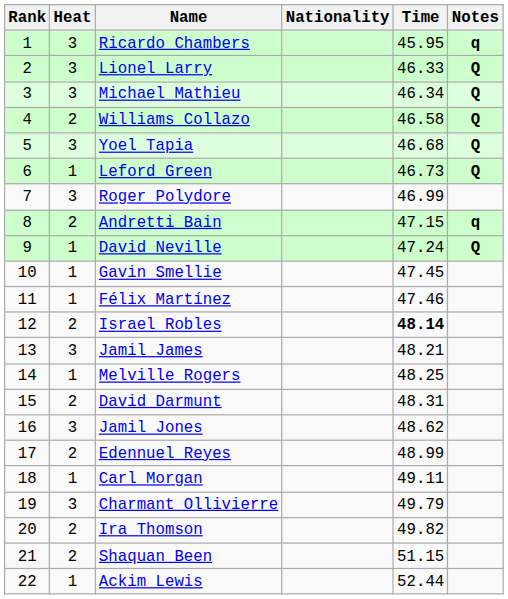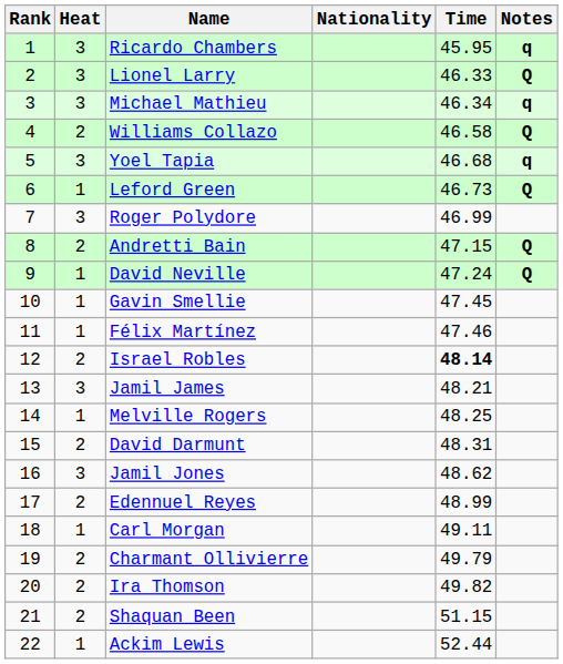Michael Mathieu | Notes: Q -> q
Yoel Tapia | Notes: Q -> q
Andretti Bain | Notes: q -> Q
Charmant Ollivierre | Heat: 3 -> 2
